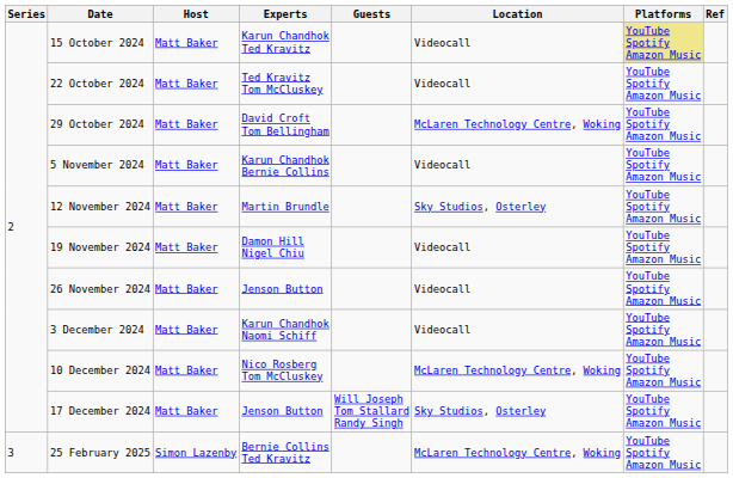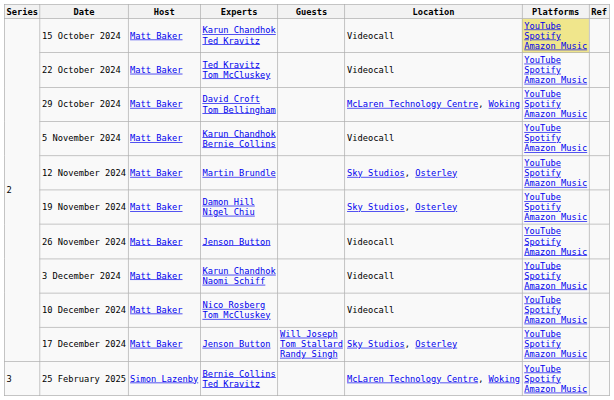19 November 2024 | Location: Videocall -> Sky Studios, Osterley
10 December 2024 | Location: McLaren Technology Centre, Woking -> Videocall
